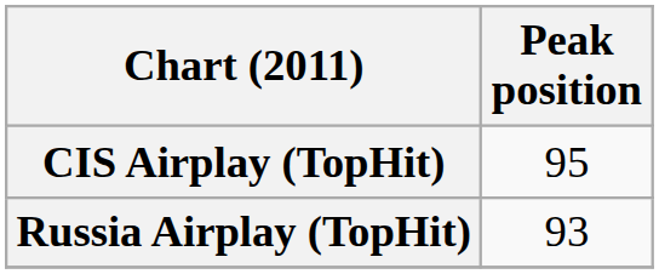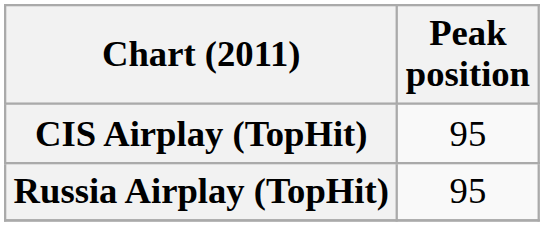Russia Airplay (TopHit) | Peak position: 93 -> 95
